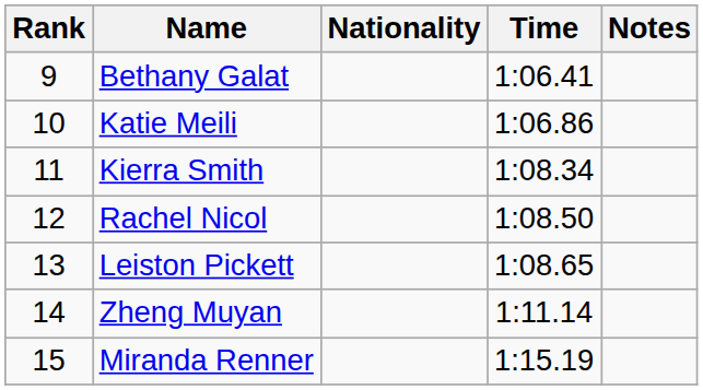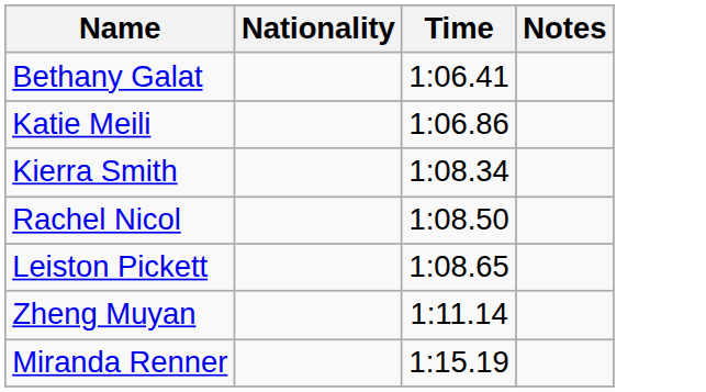- column: Rank | 9 | 10 | 11 | 12 | 13 | 14 | 15
